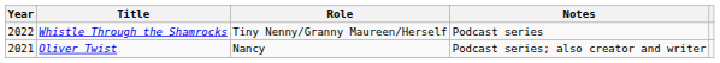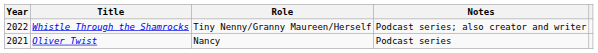Whistle Through the Shamrocks | Notes: Podcast series -> Podcast series; also creator and writer
Oliver Twist | Notes: Podcast series; also creator and writer -> Podcast series
